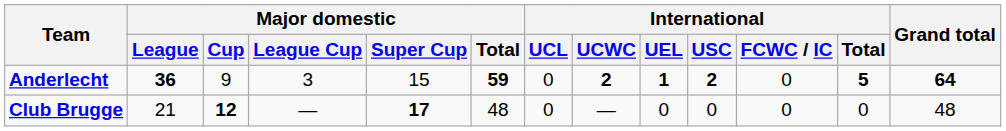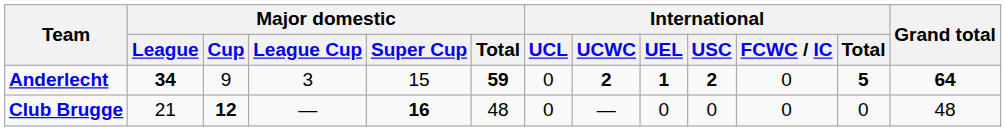Anderlecht | Major domestic / League: 36 -> 34
Club Brugge | Major domestic / Super Cup: 17 -> 16
